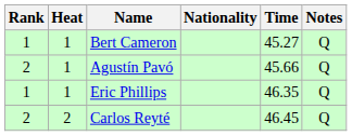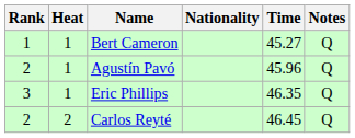Agustín Pavó | Time: 45.66 -> 45.96
Eric Phillips | Rank: 1 -> 3
